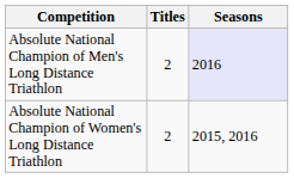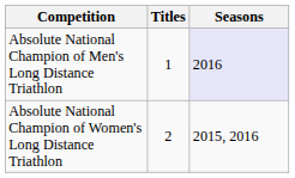Absolute National Champion of Men's Long Distance Triathlon | Titles: 2 -> 1
